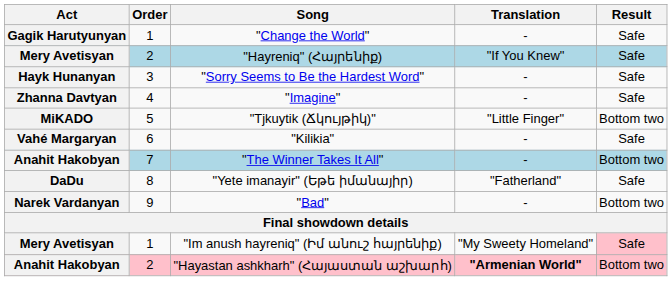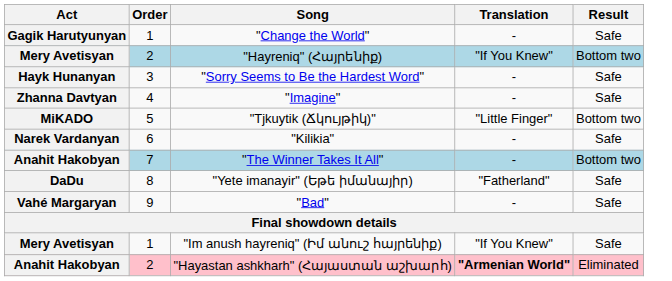"Hayreniq" (Հայրենիք) | Result: Safe -> Bottom two
"Kilikia" | Act: Vahé Margaryan -> Narek Vardanyan
"Bad" | Act: Narek Vardanyan -> Vahé Margaryan
"Bad" | Result: Bottom two -> Safe
"Im anush hayreniq" (Իմ անուշ հայրենիք) | Translation: "My Sweety Homeland" -> "If You Knew"
"Im anush hayreniq" (Իմ անուշ հայրենիք) | Result: pink background -> no background
"Hayastan ashkharh" (Հայաստան աշխարհ) | Result: Bottom two -> Eliminated
